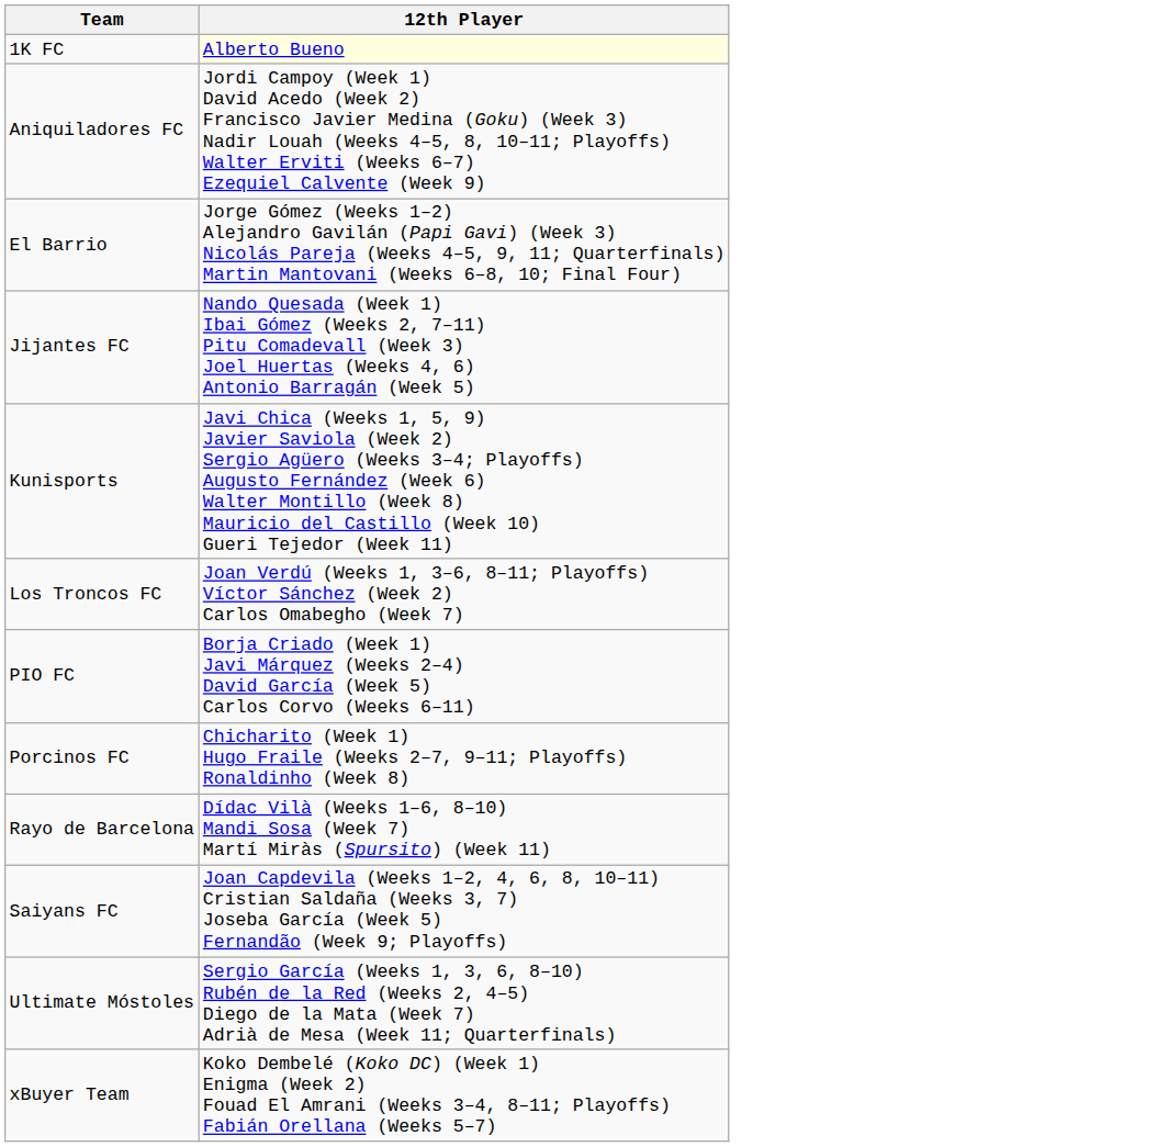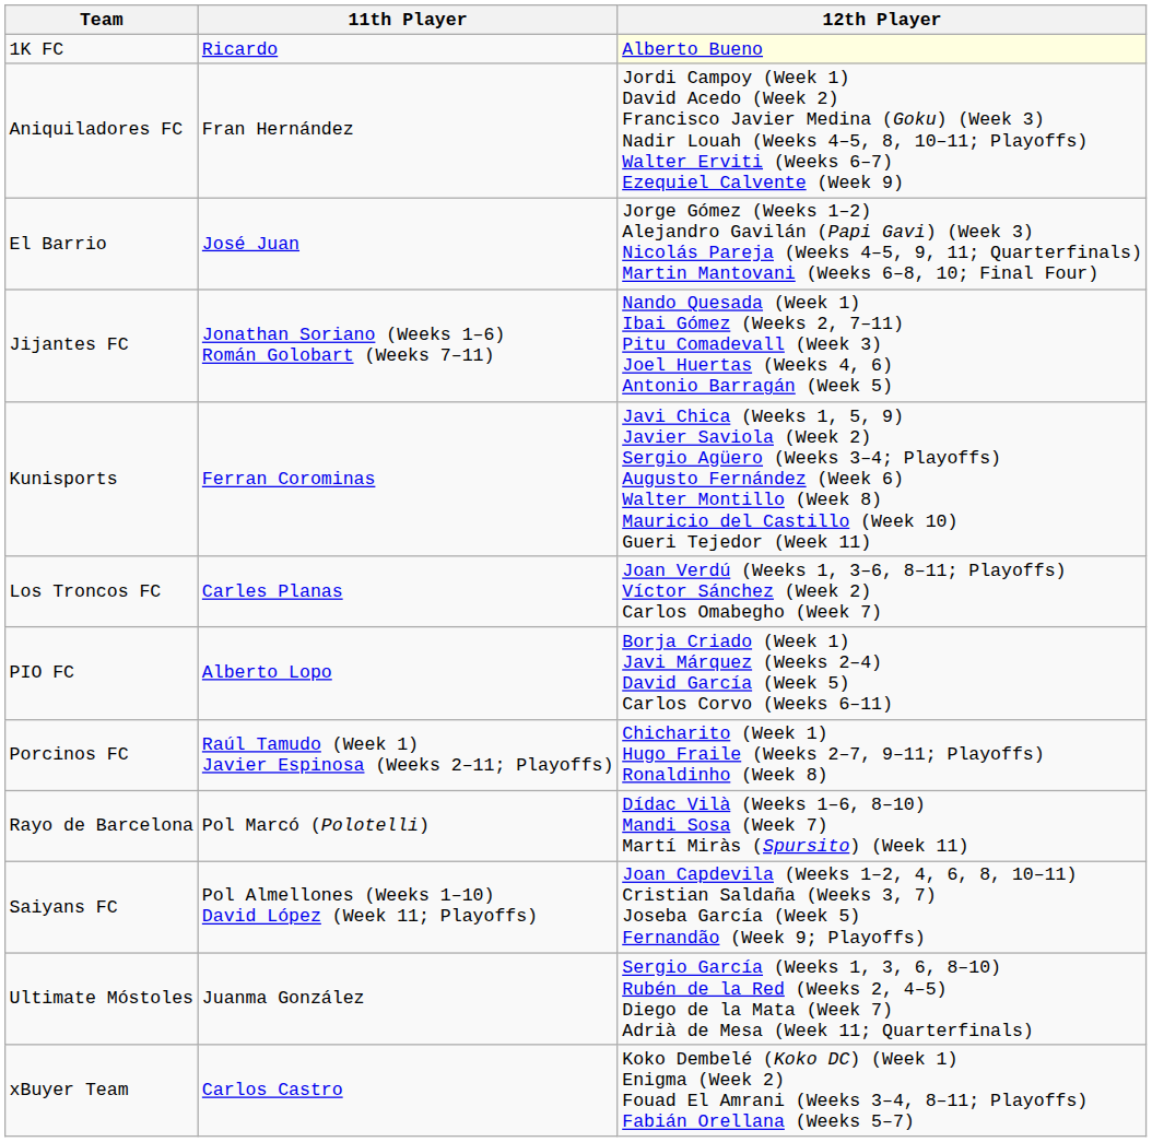+ column: 11th Player | Ricardo | Fran Hernández | José Juan | Jonathan Soriano (Weeks 1–6) Román Golobart (Weeks 7–11) | Ferran Corominas | Carles Planas | Alberto Lopo | Raúl Tamudo (Week 1) Javier Espinosa (Weeks 2–11; Playoffs) | Pol Marcó (Polotelli) | Pol Almellones (Weeks 1–10) David López (Week 11; Playoffs) | Juanma González | Carlos Castro
